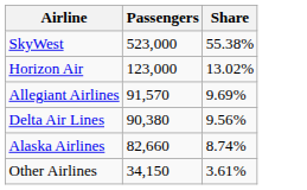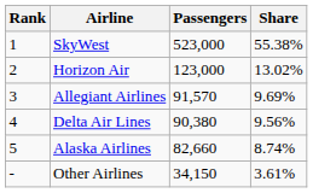+ column: Rank | 1 | 2 | 3 | 4 | 5 | -
